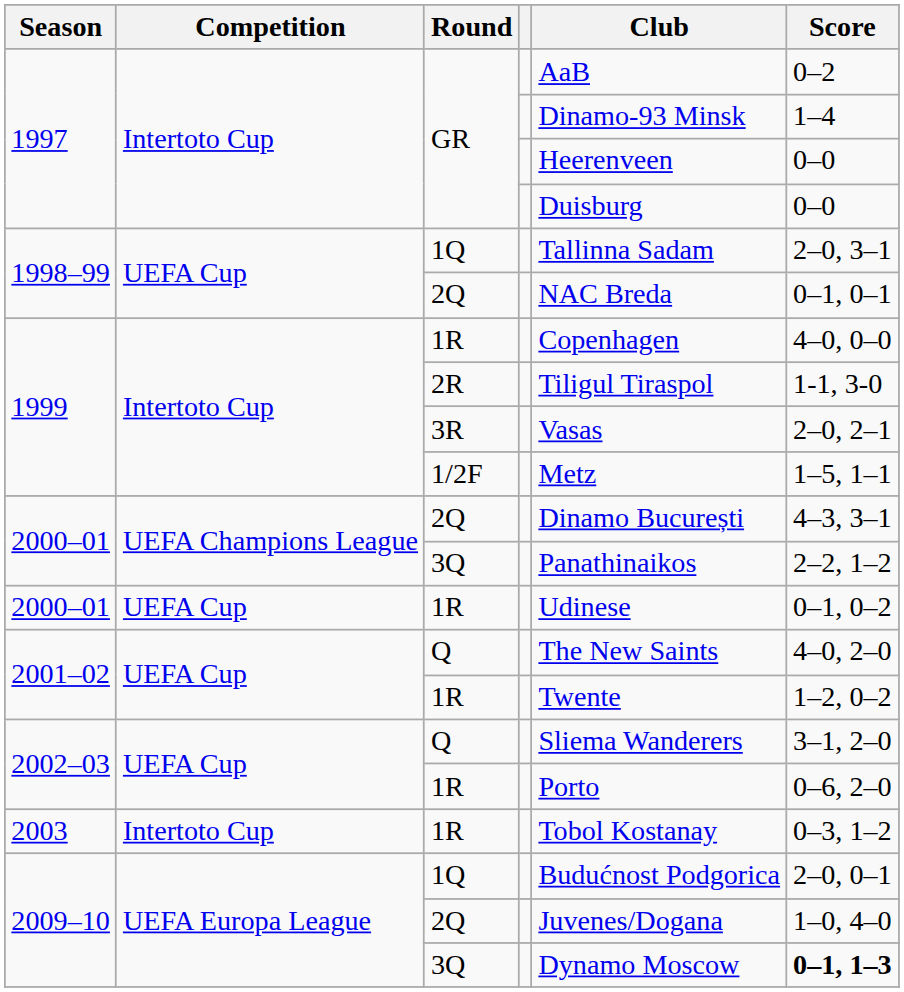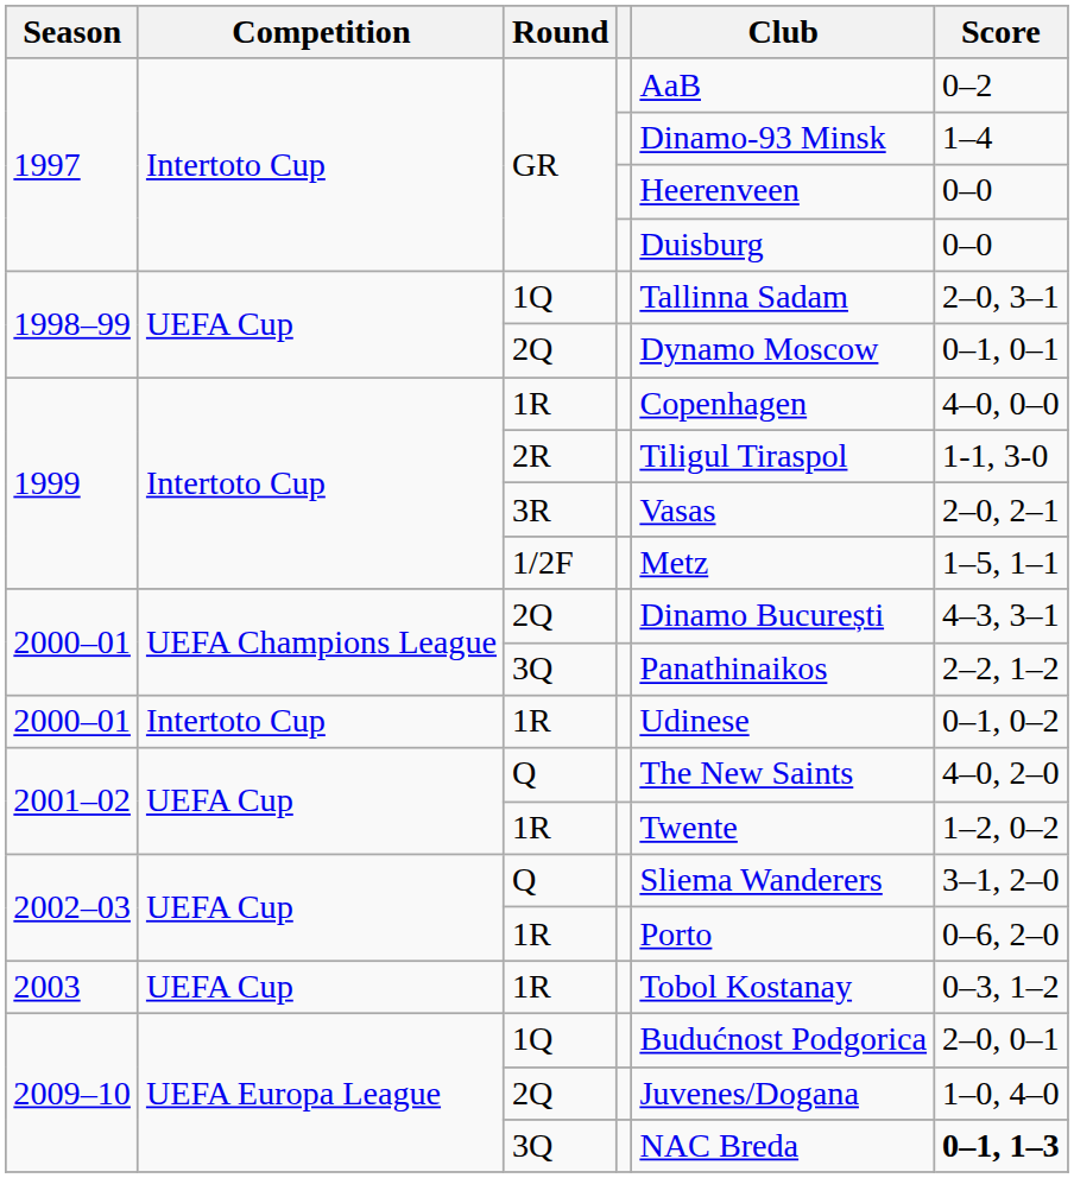1998–99 / 2Q | Club: NAC Breda -> Dynamo Moscow
2000–01 / 1R | Competition: UEFA Cup -> Intertoto Cup
2003 / 1R | Competition: Intertoto Cup -> UEFA Cup
2009–10 / 3Q | Club: Dynamo Moscow -> NAC Breda
